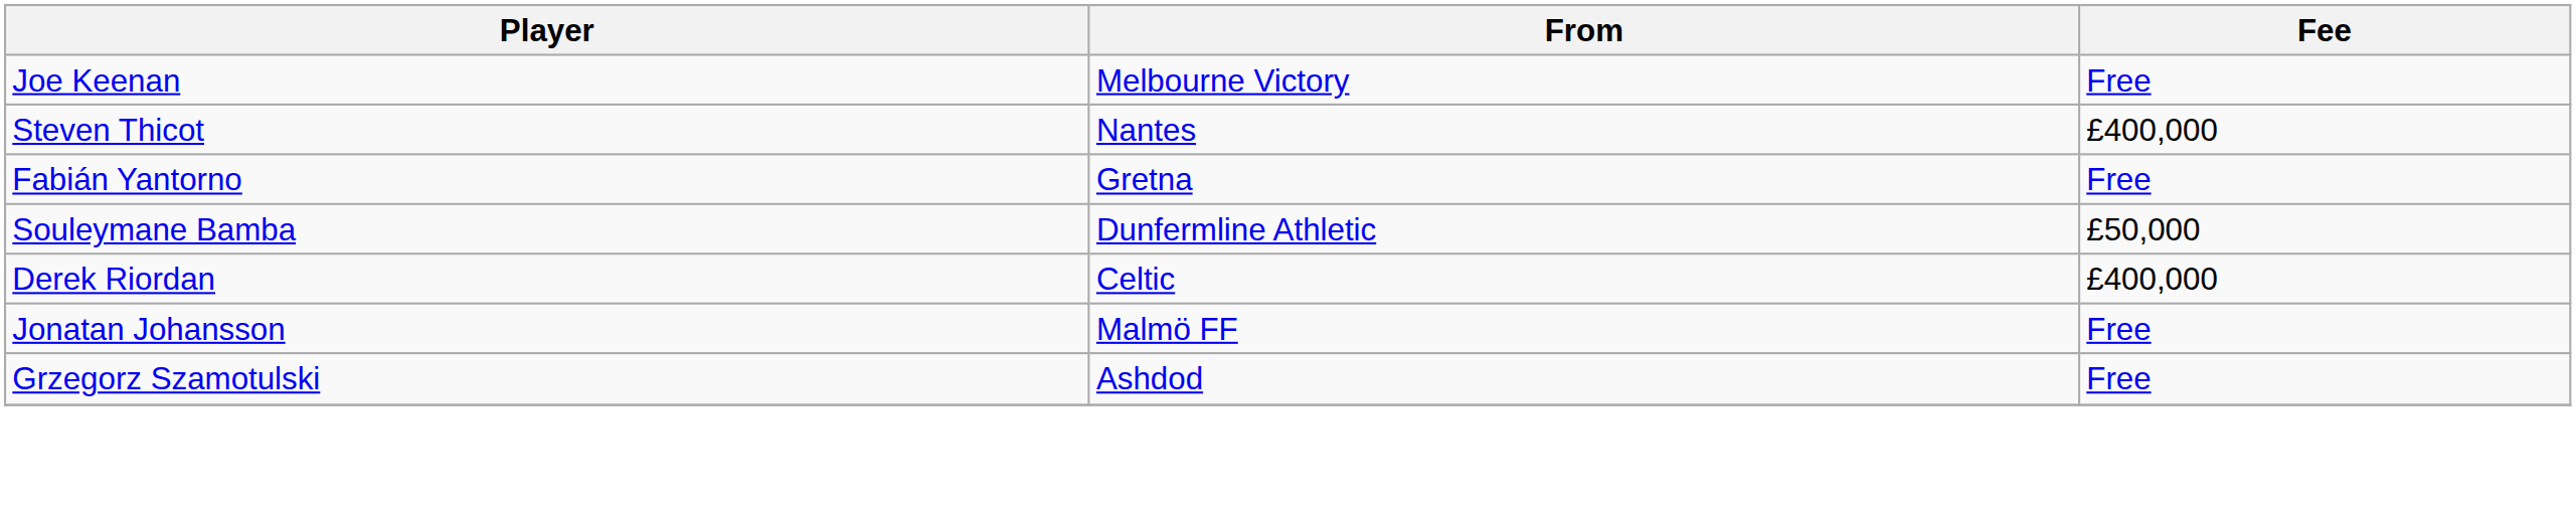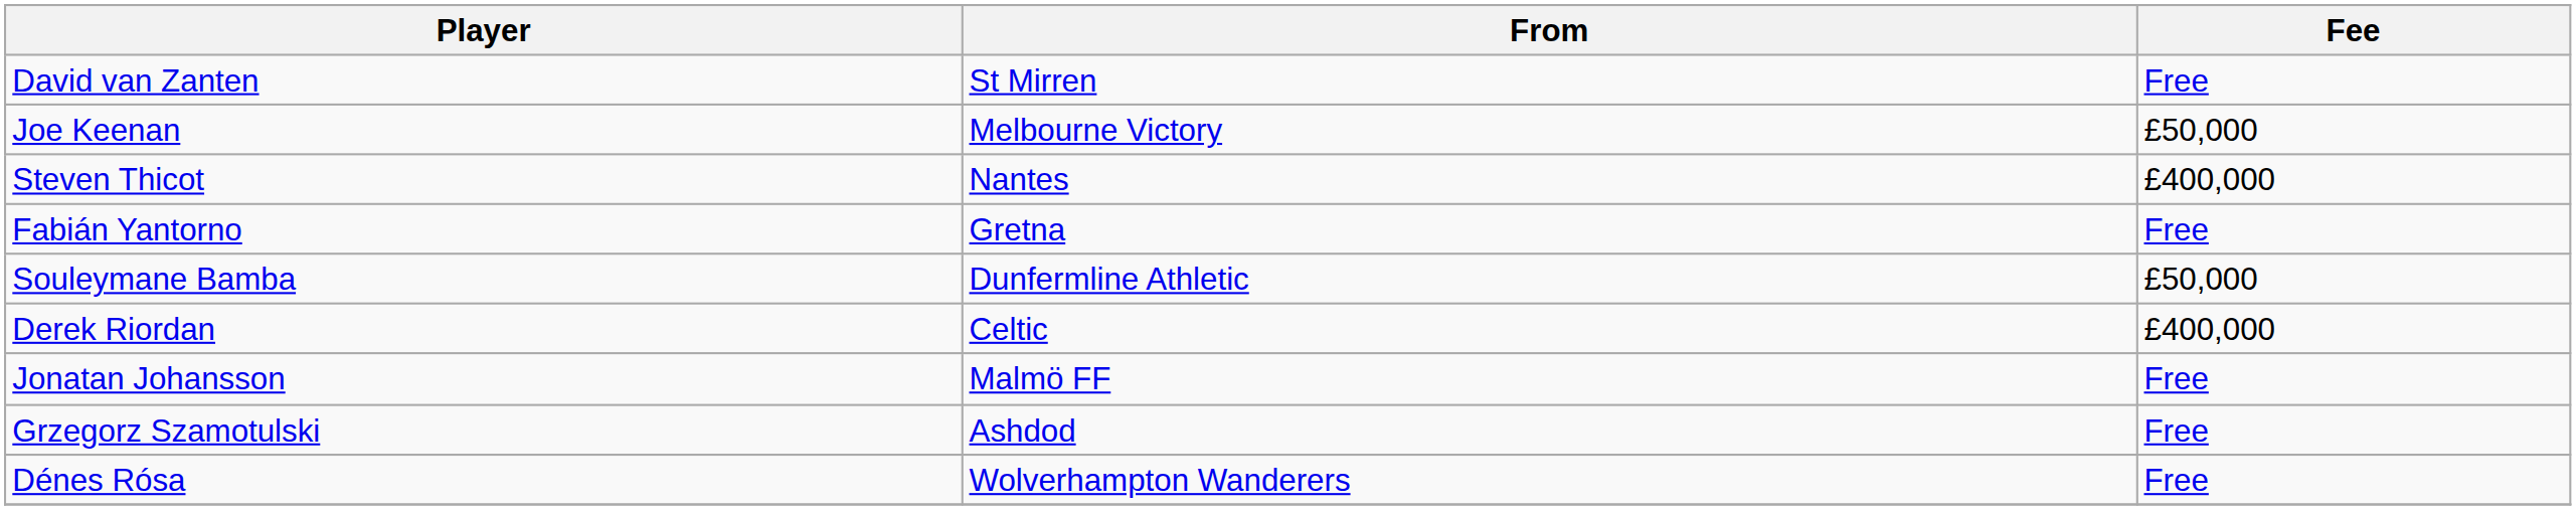+ row: David van Zanten | St Mirren | Free
Joe Keenan | Fee: Free -> £50,000
+ row: Dénes Rósa | Wolverhampton Wanderers | Free
